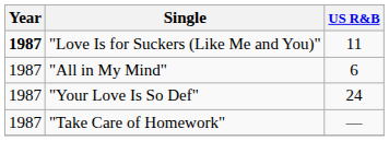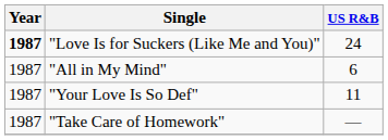"Love Is for Suckers (Like Me and You)" | US R&B: 11 -> 24
"Your Love Is So Def" | US R&B: 24 -> 11
